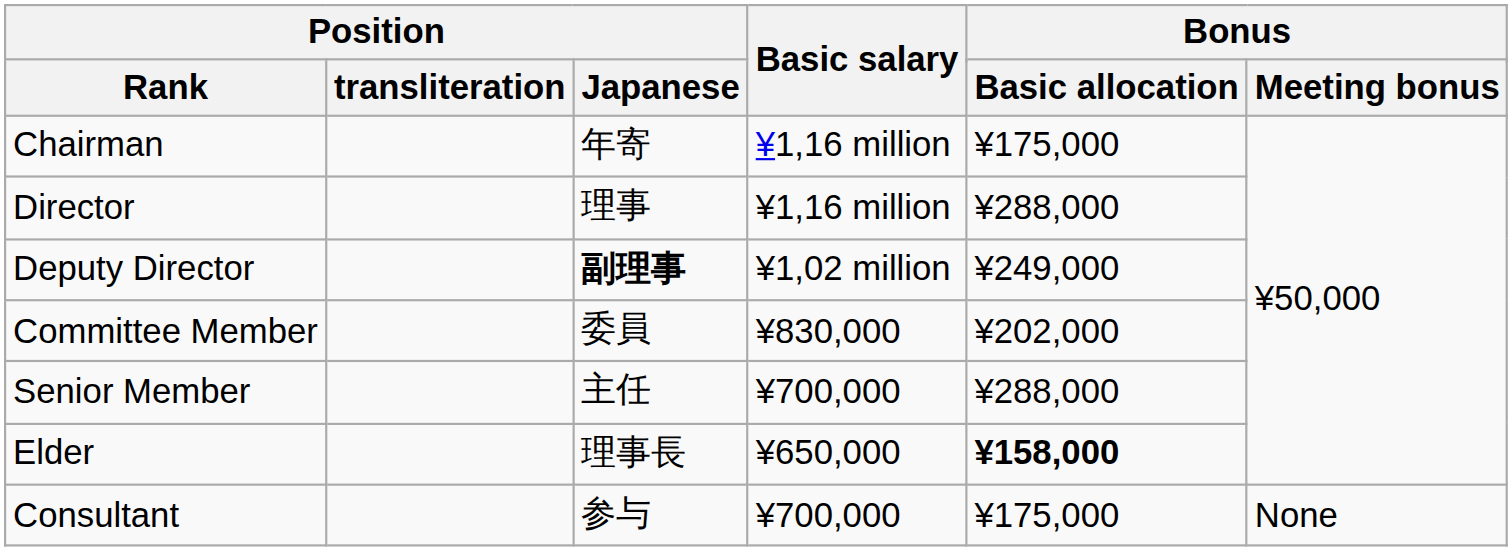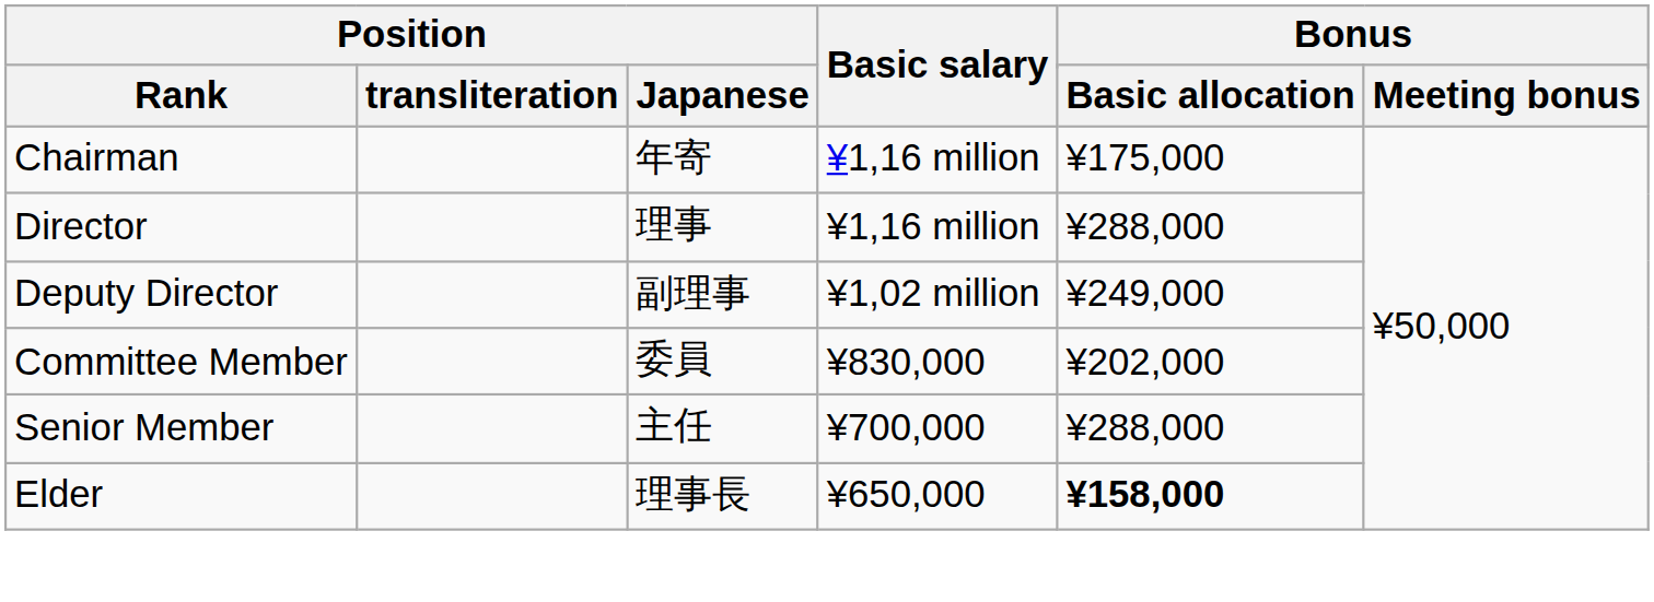Deputy Director | Position / Japanese: bold -> normal
- row: Consultant | 参与 | ¥700,000 | ¥175,000 | None
